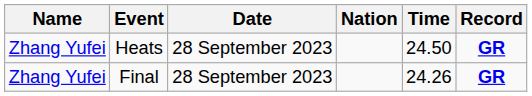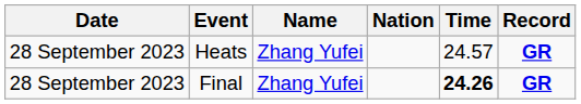columns swapped: Date <-> Name
Heats | Time: 24.50 -> 24.57
Final | Time: normal -> bold
